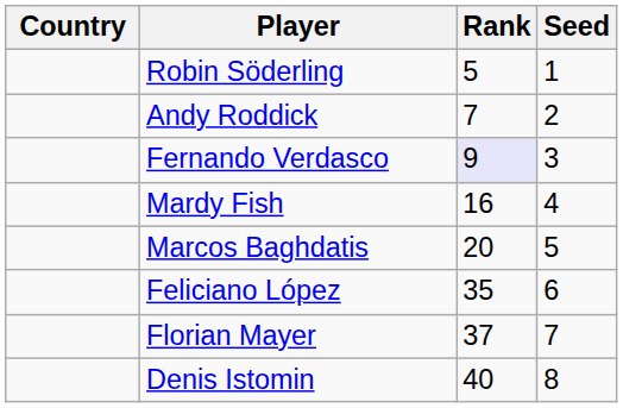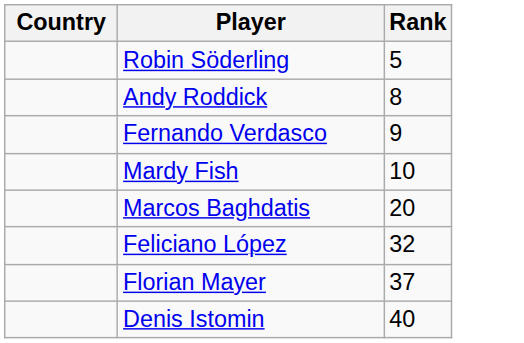- column: Seed | 1 | 2 | 3 | 4 | 5 | 6 | 7 | 8
Andy Roddick | Rank: 7 -> 8
Fernando Verdasco | Rank: lavender background -> no background
Mardy Fish | Rank: 16 -> 10
Feliciano López | Rank: 35 -> 32
